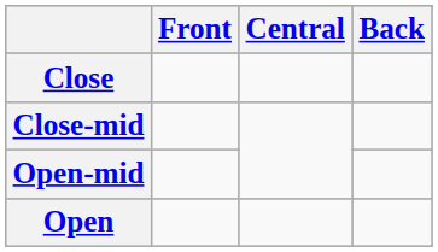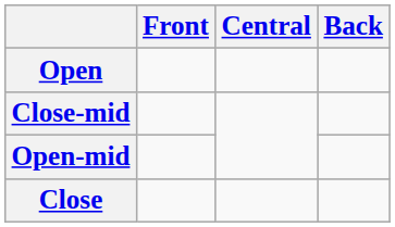rows swapped: Close <-> Open
